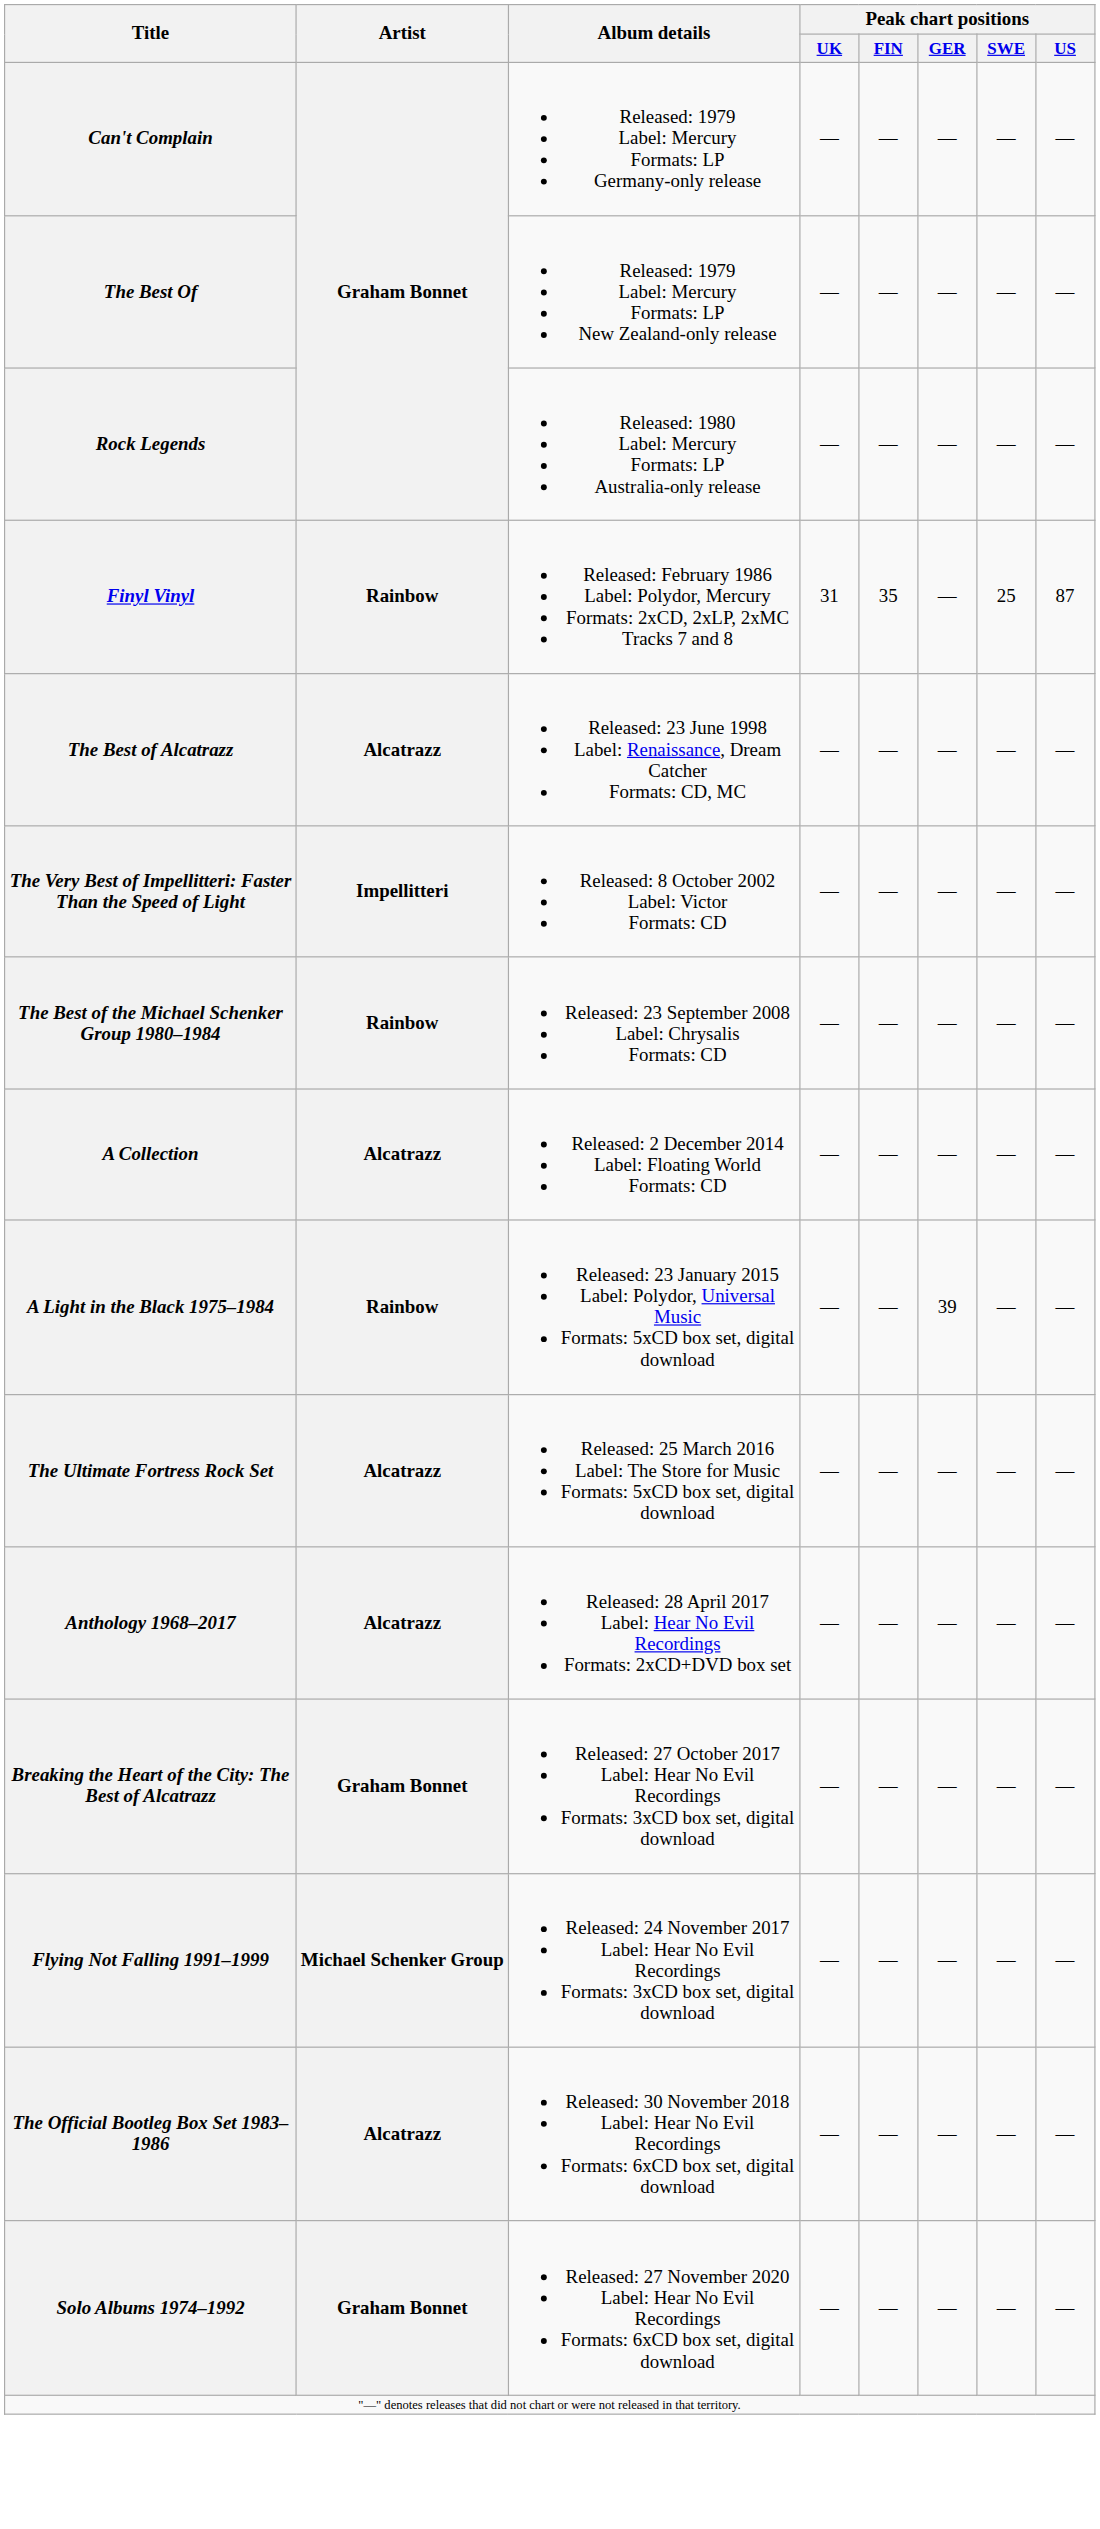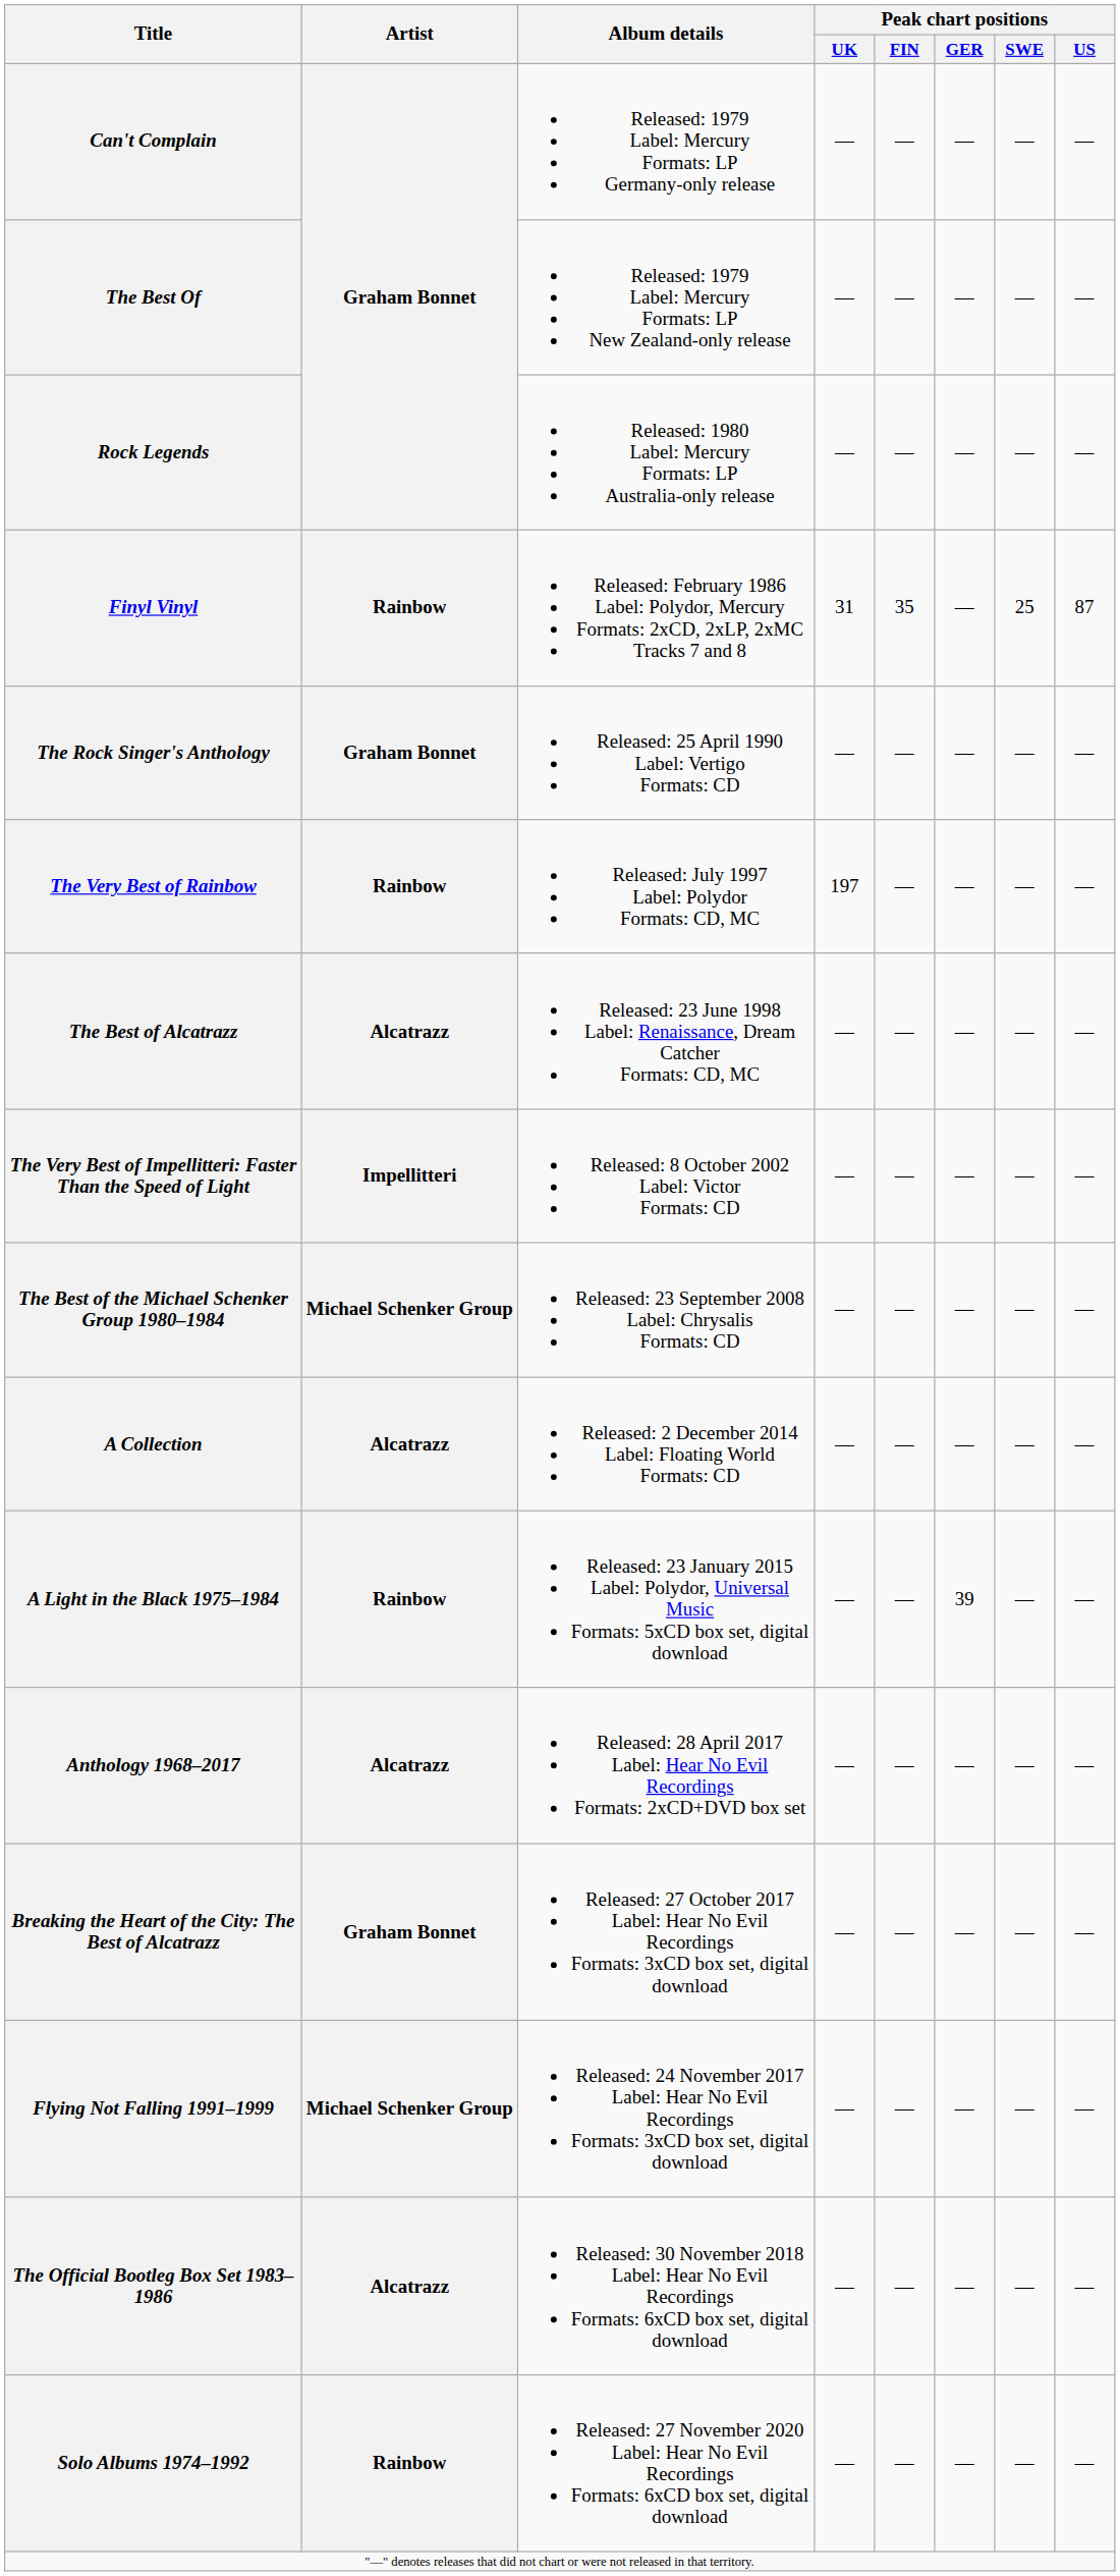+ row: The Rock Singer's Anthology | Graham Bonnet | Released: 25 April 1990 Label: Vertigo Formats: CD | — | — | — | — | —
+ row: The Very Best of Rainbow | Rainbow | Released: July 1997 Label: Polydor Formats: CD, MC | 197 | — | — | — | —
The Best of the Michael Schenker Group 1980–1984 | Artist: Rainbow -> Michael Schenker Group
- row: The Ultimate Fortress Rock Set | Alcatrazz | Released: 25 March 2016 Label: The Store for Music Formats: 5xCD box set, digital download | — | — | — | — | —
Solo Albums 1974–1992 | Artist: Graham Bonnet -> Rainbow
